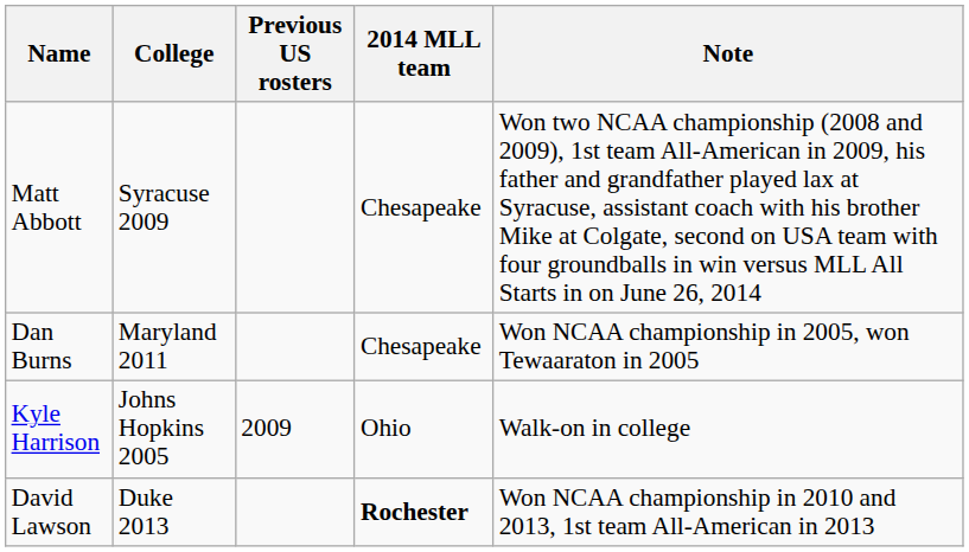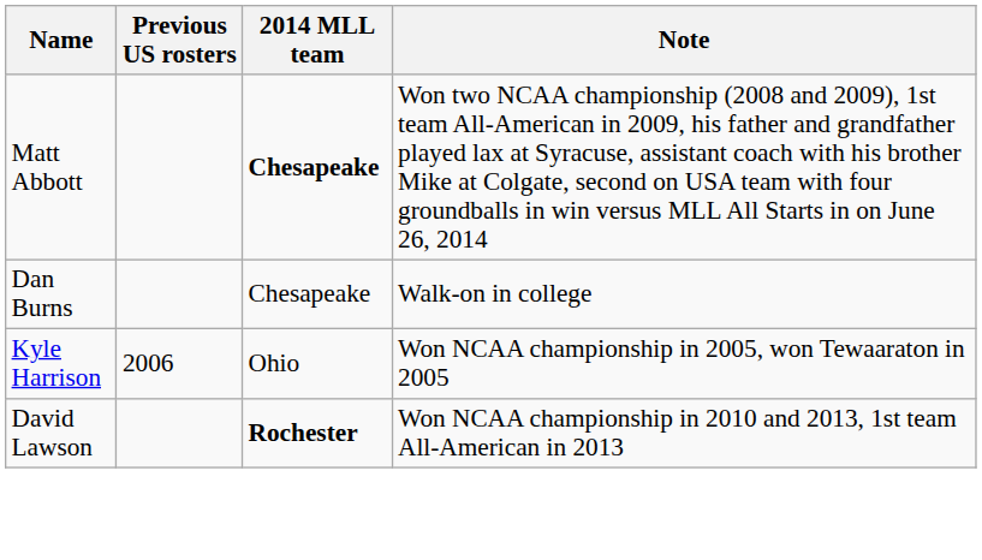- column: College | Syracuse 2009 | Maryland 2011 | Johns Hopkins 2005 | Duke 2013
Matt Abbott | 2014 MLL team: normal -> bold
Dan Burns | Note: Won NCAA championship in 2005, won Tewaaraton in 2005 -> Walk-on in college
Kyle Harrison | Previous US rosters: 2009 -> 2006
Kyle Harrison | Note: Walk-on in college -> Won NCAA championship in 2005, won Tewaaraton in 2005
